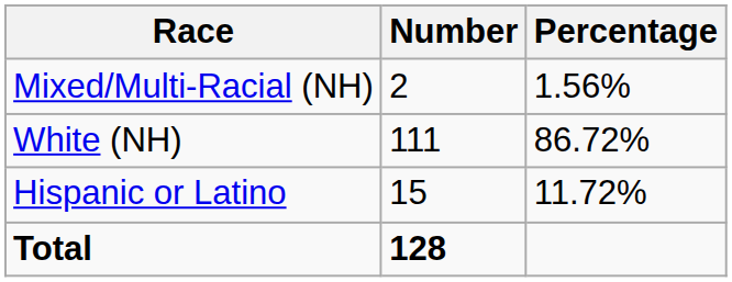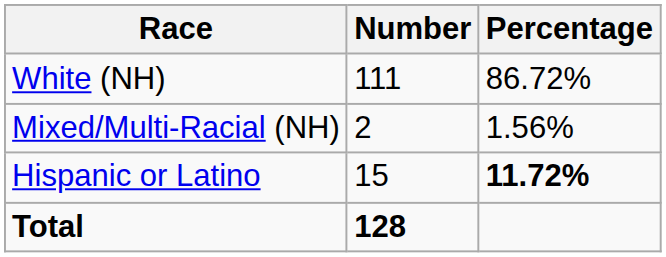rows swapped: White (NH) <-> Mixed/Multi-Racial (NH)
Hispanic or Latino | Percentage: normal -> bold
